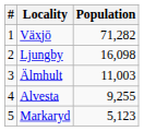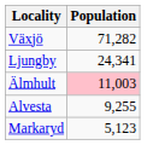- column: # | 1 | 2 | 3 | 4 | 5
Ljungby | Population: 16,098 -> 24,341
Älmhult | Population: no background -> pink background
